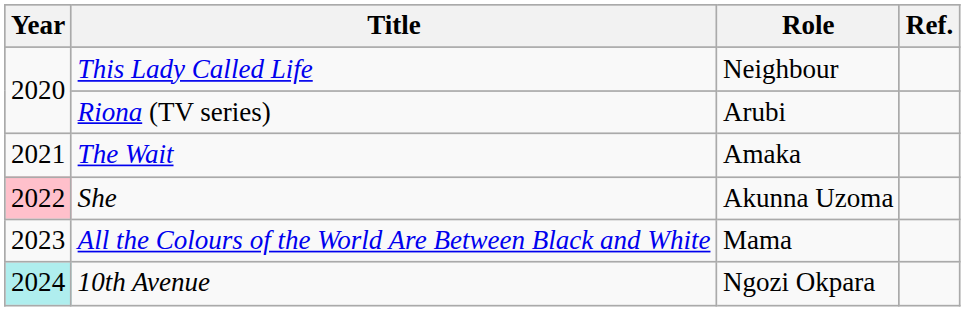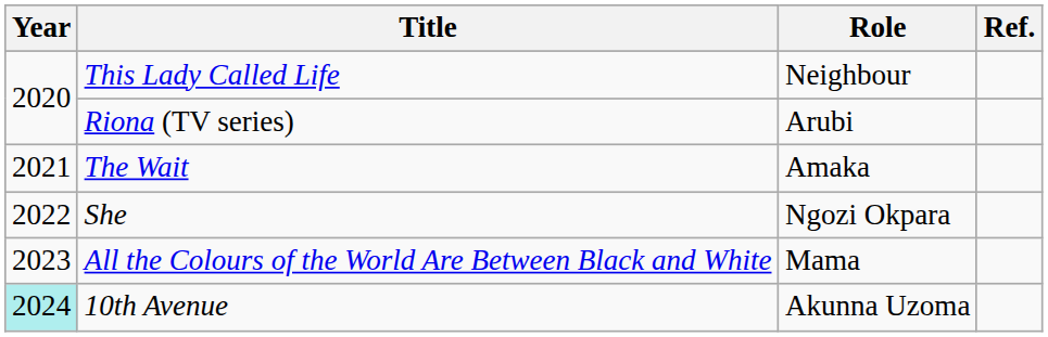She | Year: pink background -> no background
She | Role: Akunna Uzoma -> Ngozi Okpara
10th Avenue | Role: Ngozi Okpara -> Akunna Uzoma
